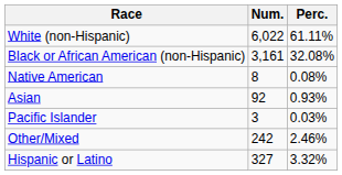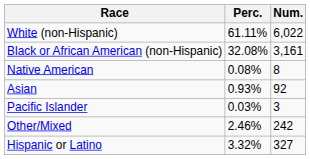columns swapped: Num. <-> Perc.
